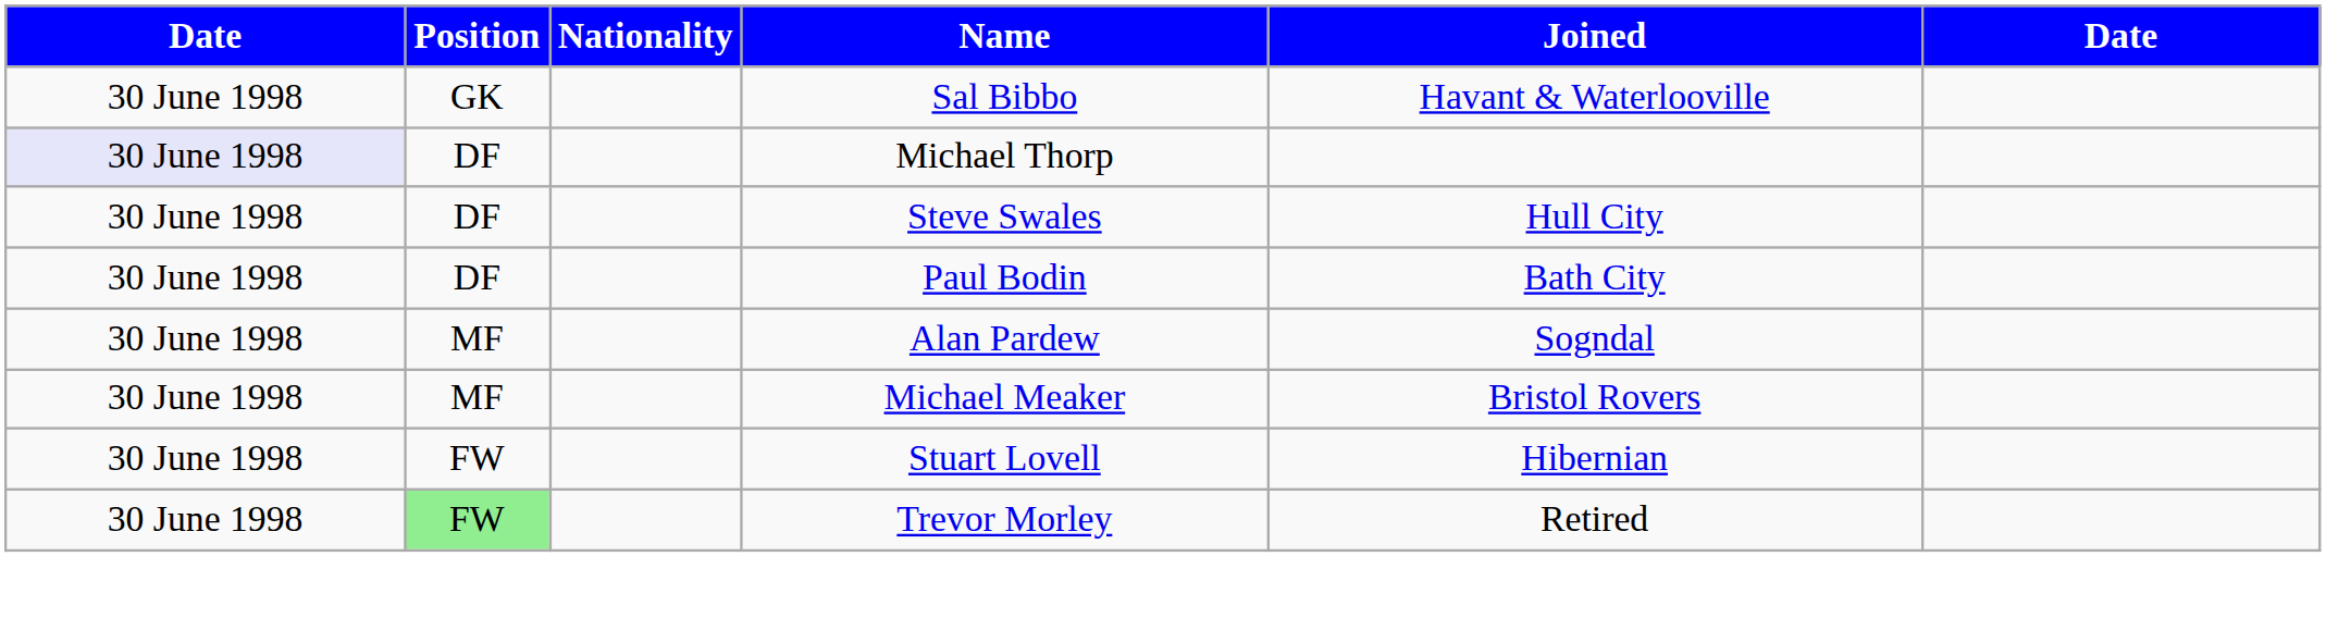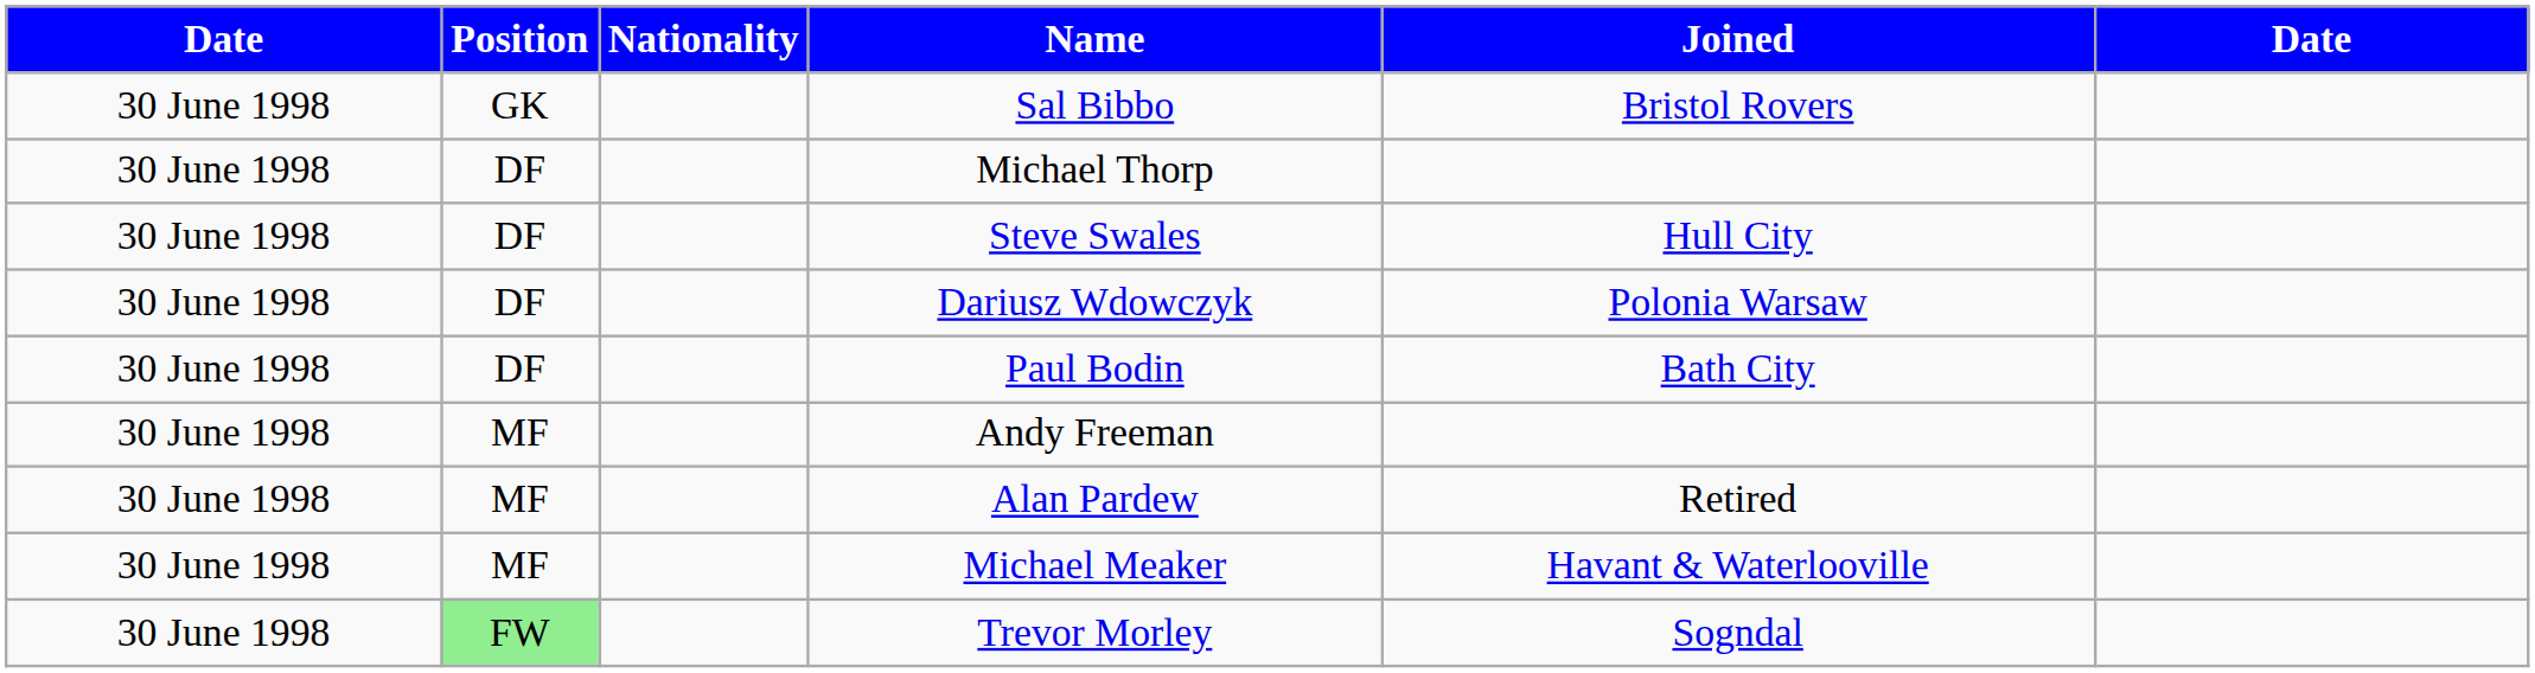Sal Bibbo | Joined: Havant & Waterlooville -> Bristol Rovers
Michael Thorp | column 1: lavender background -> no background
+ row: 30 June 1998 | DF | Dariusz Wdowczyk | Polonia Warsaw
+ row: 30 June 1998 | MF | Andy Freeman
Alan Pardew | Joined: Sogndal -> Retired
Michael Meaker | Joined: Bristol Rovers -> Havant & Waterlooville
- row: 30 June 1998 | FW | Stuart Lovell | Hibernian
Trevor Morley | Joined: Retired -> Sogndal
